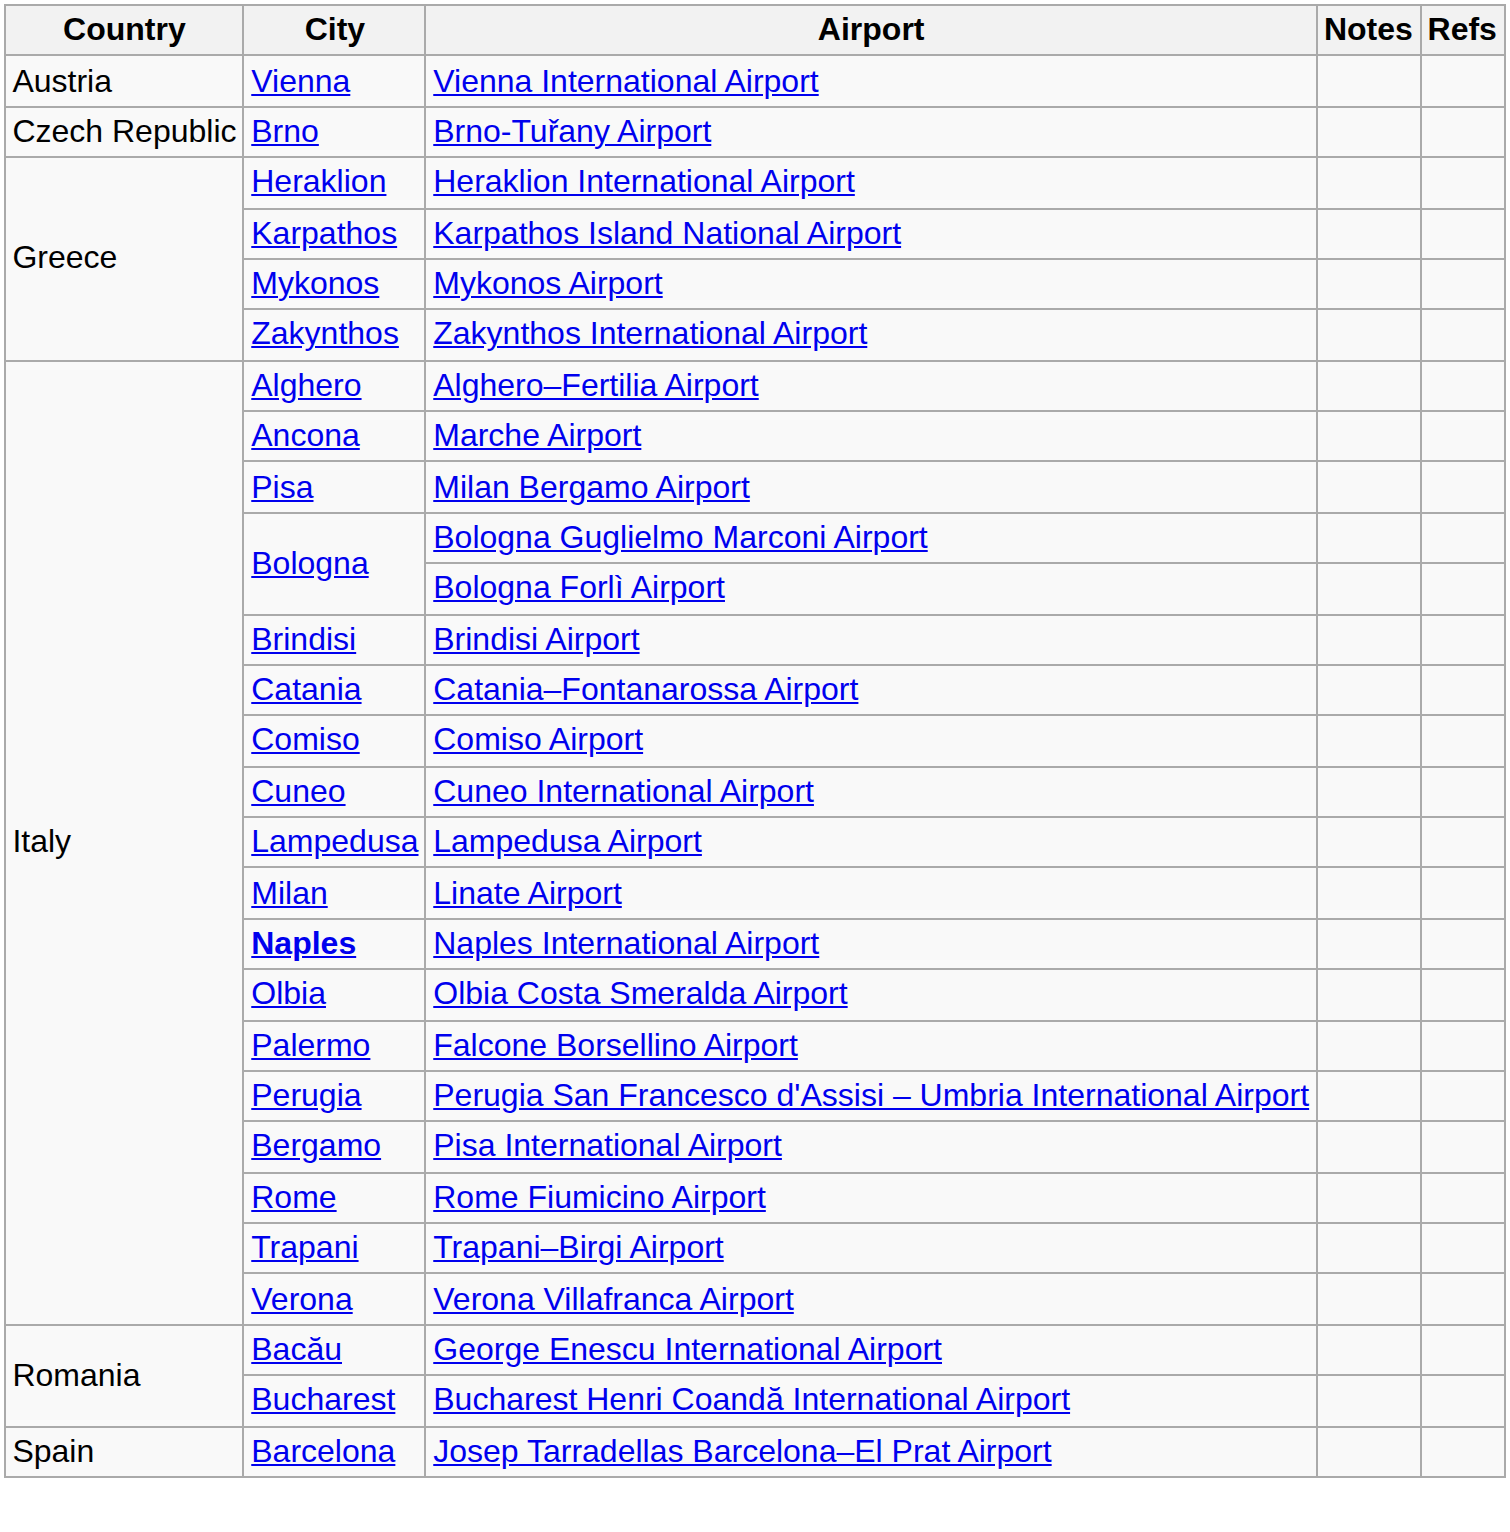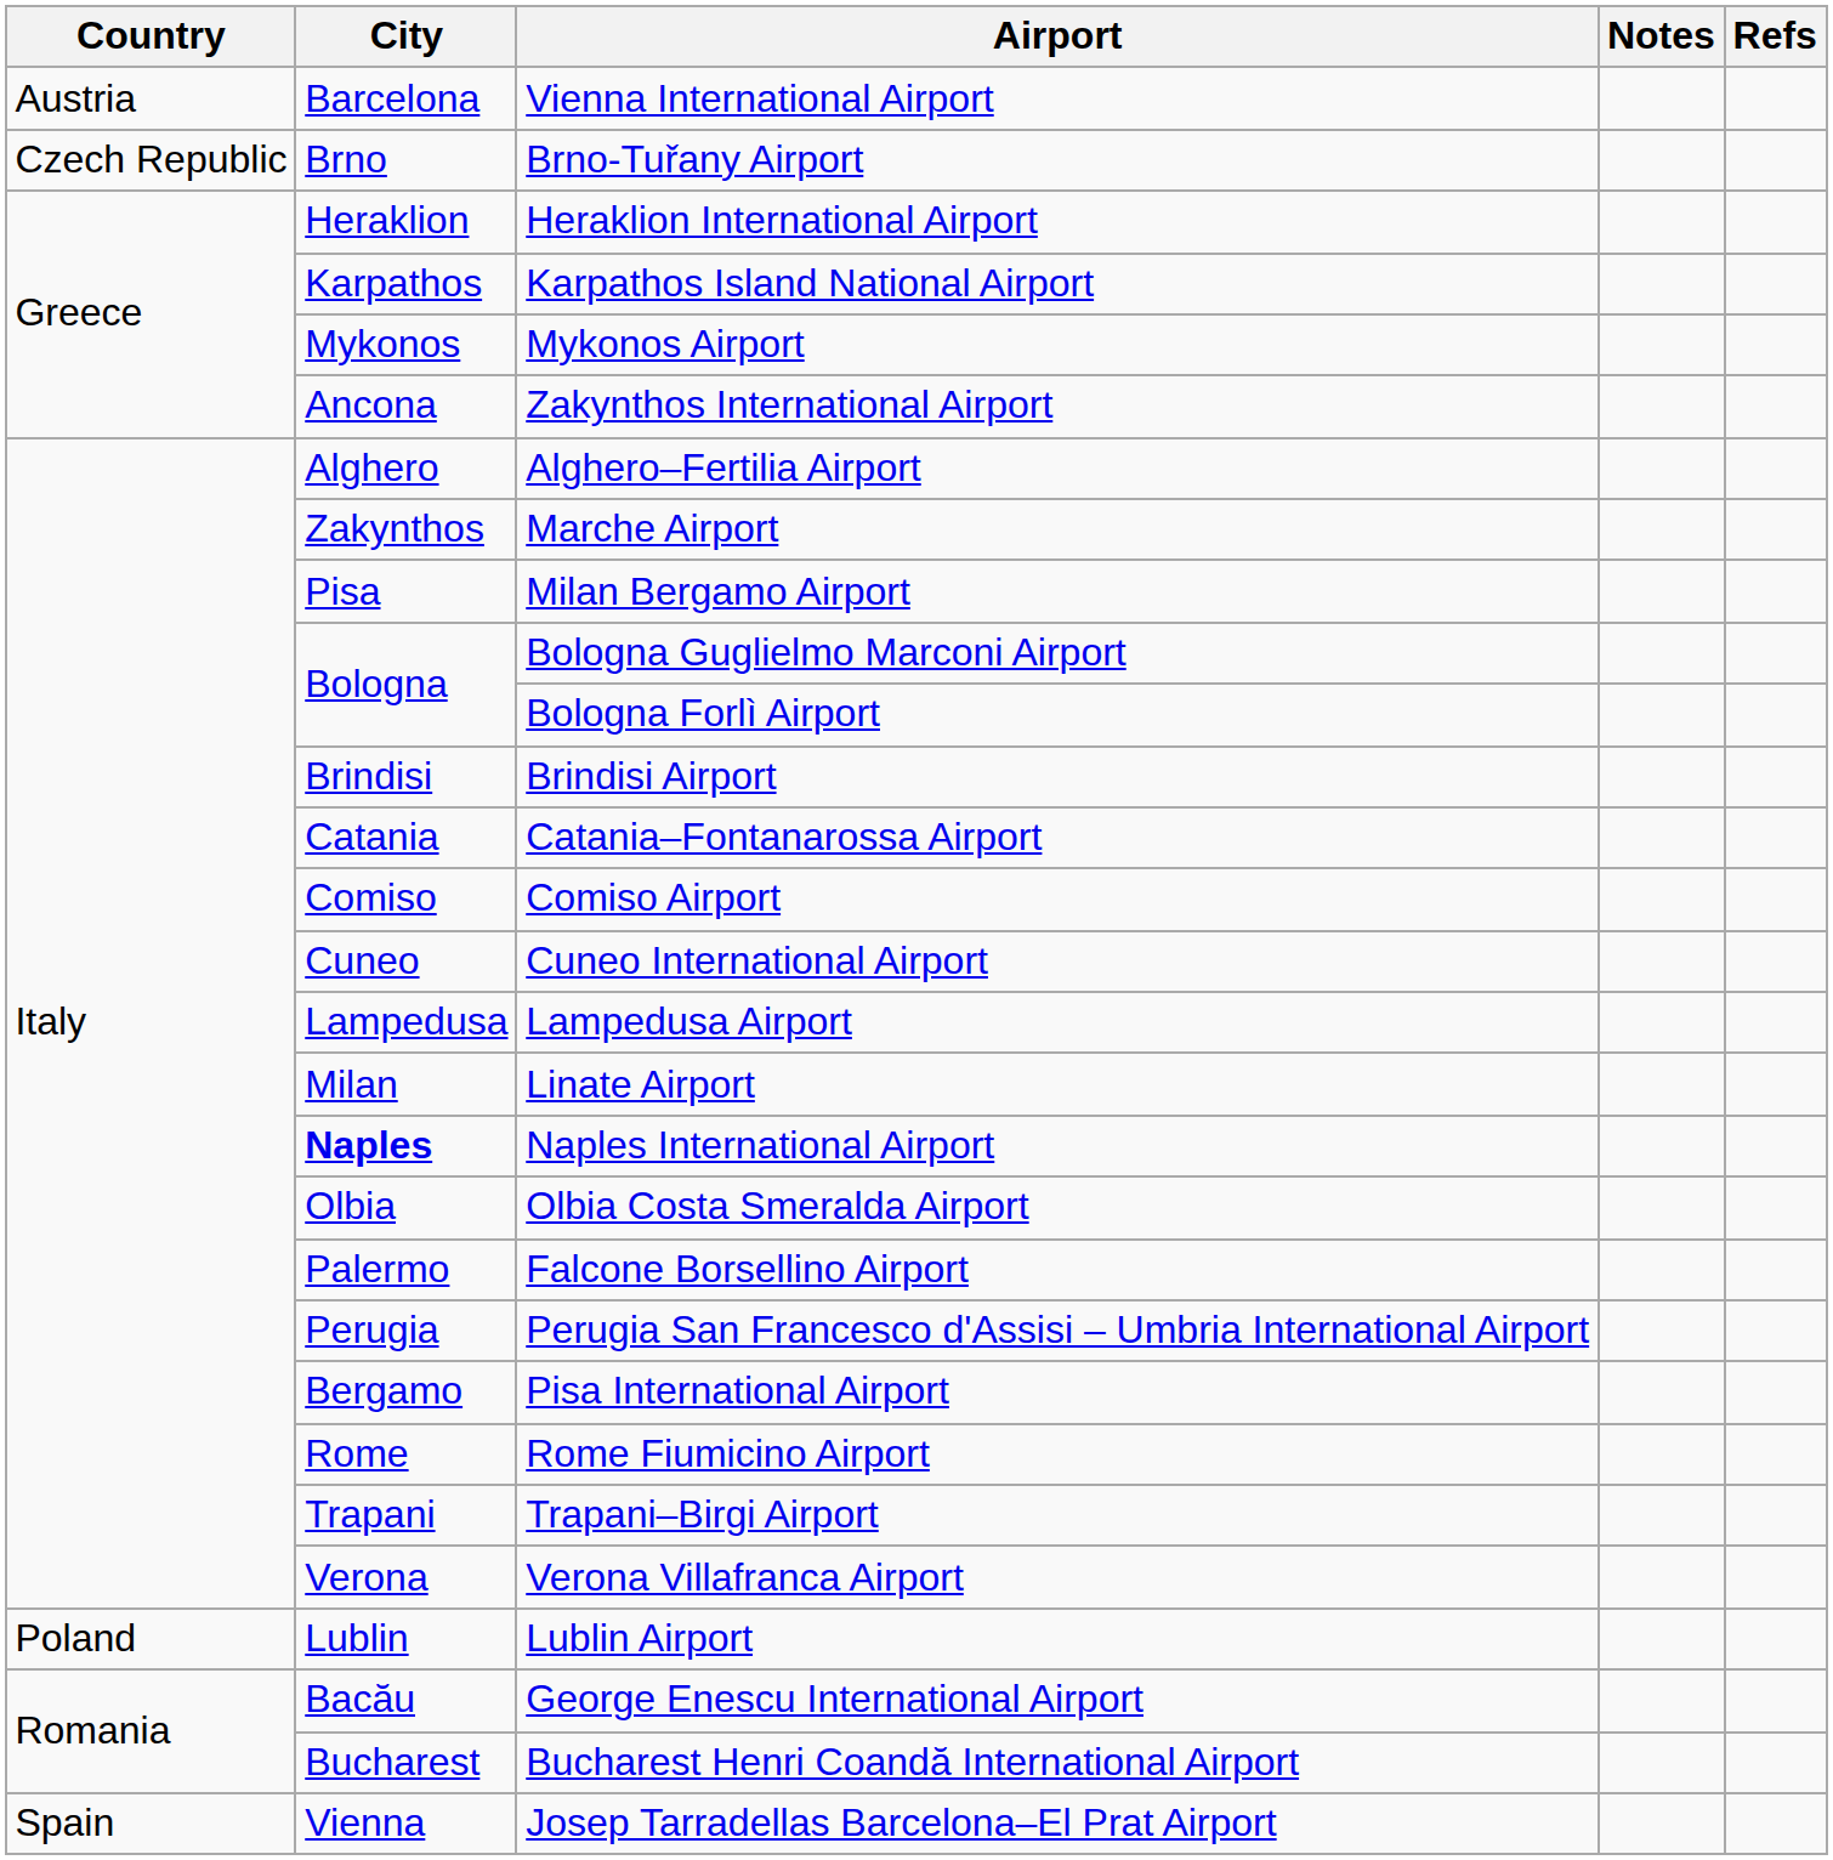Vienna International Airport | City: Vienna -> Barcelona
Zakynthos International Airport | City: Zakynthos -> Ancona
Marche Airport | City: Ancona -> Zakynthos
+ row: Poland | Lublin | Lublin Airport
Josep Tarradellas Barcelona–El Prat Airport | City: Barcelona -> Vienna
